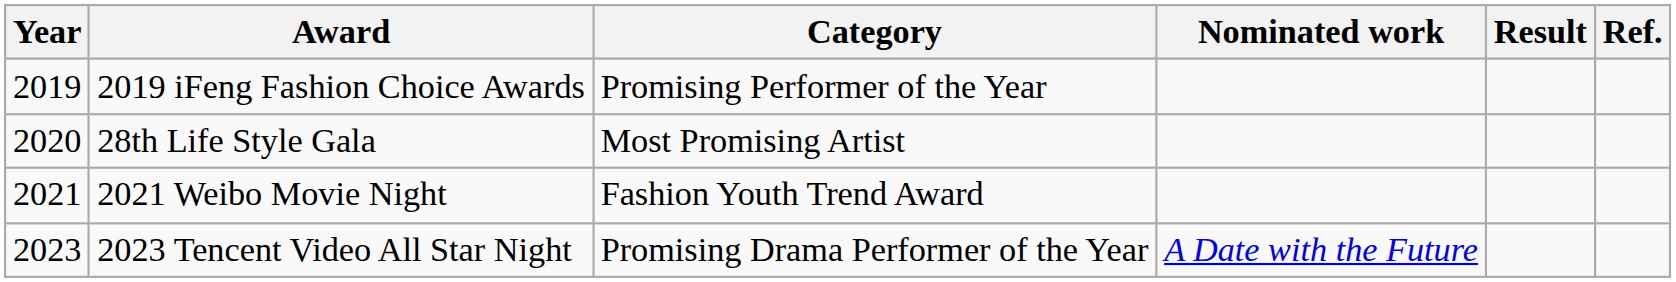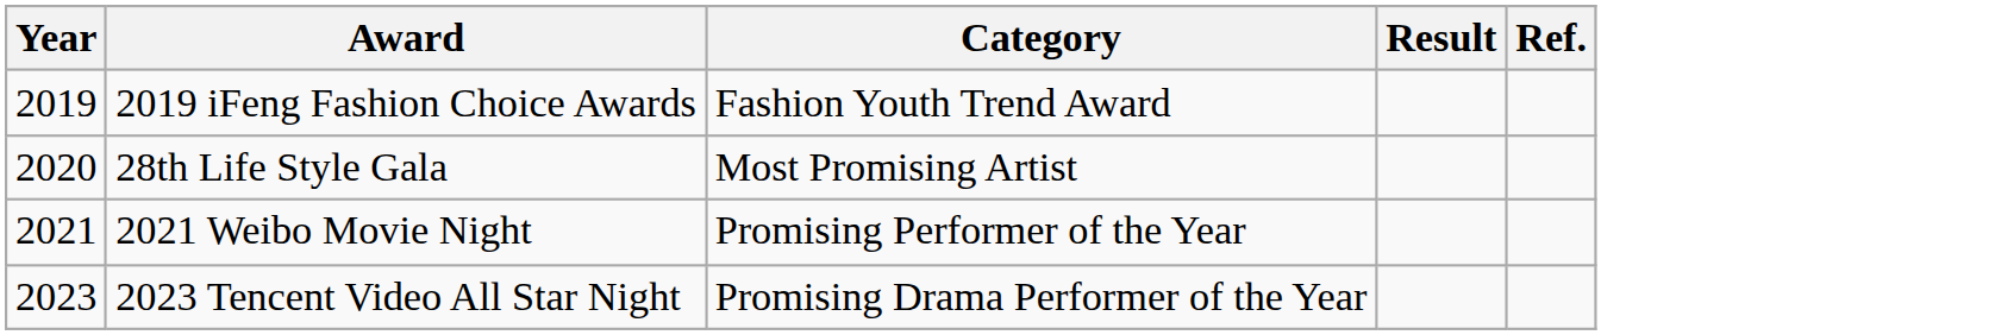- column: Nominated work | A Date with the Future
2019 iFeng Fashion Choice Awards | Category: Promising Performer of the Year -> Fashion Youth Trend Award
2021 Weibo Movie Night | Category: Fashion Youth Trend Award -> Promising Performer of the Year
